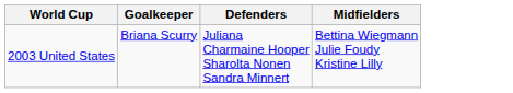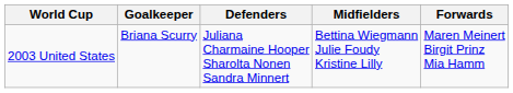+ column: Forwards | Maren Meinert Birgit Prinz Mia Hamm
